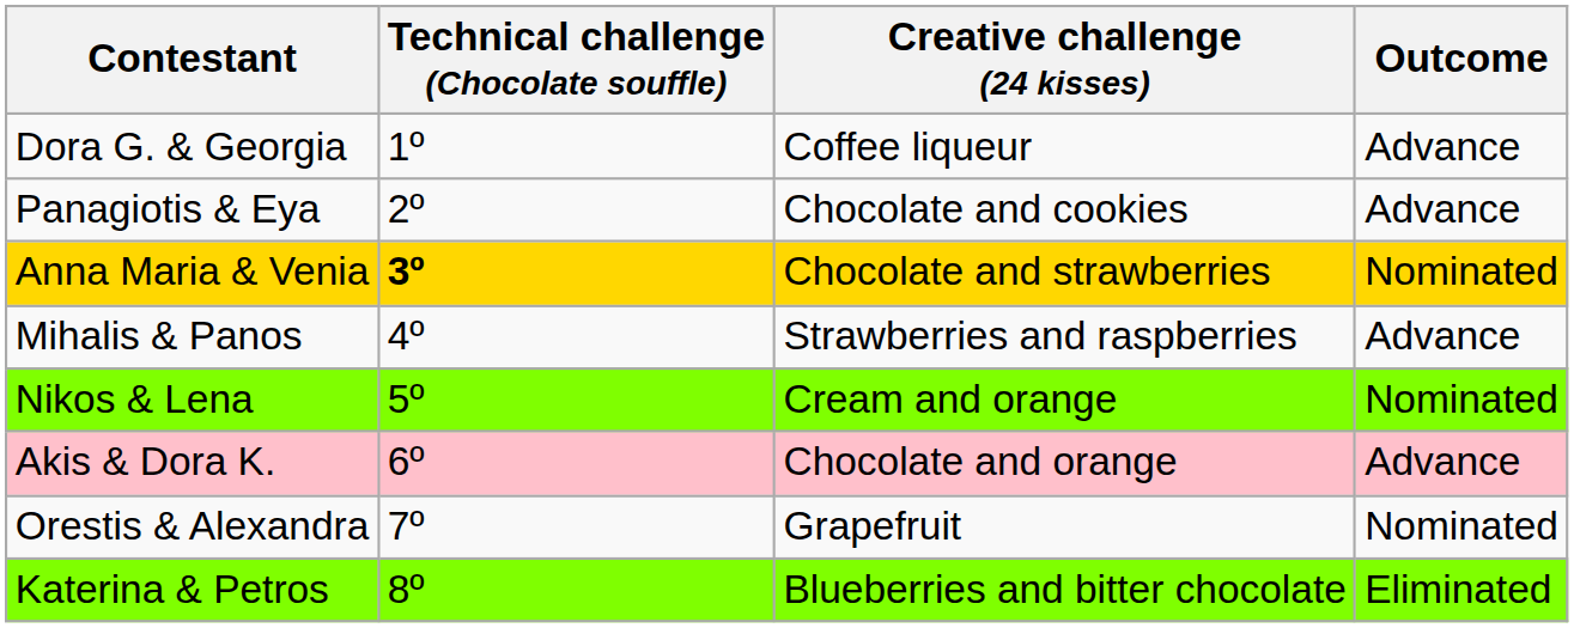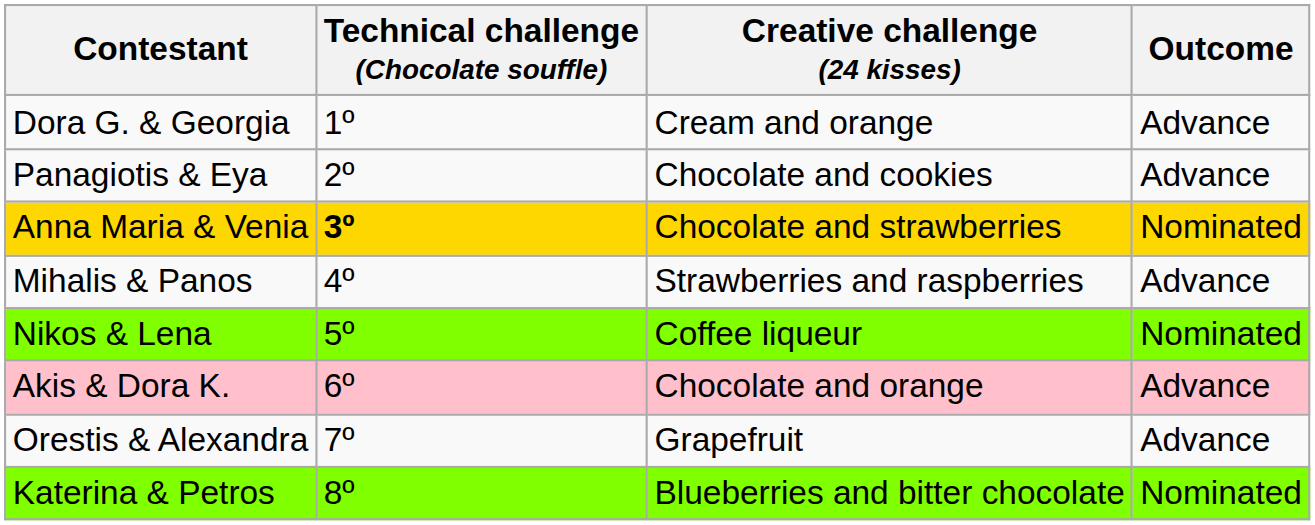Dora G. & Georgia | Creative challenge (24 kisses): Coffee liqueur -> Cream and orange
Nikos & Lena | Creative challenge (24 kisses): Cream and orange -> Coffee liqueur
Orestis & Alexandra | Outcome: Nominated -> Advance
Katerina & Petros | Outcome: Eliminated -> Nominated
